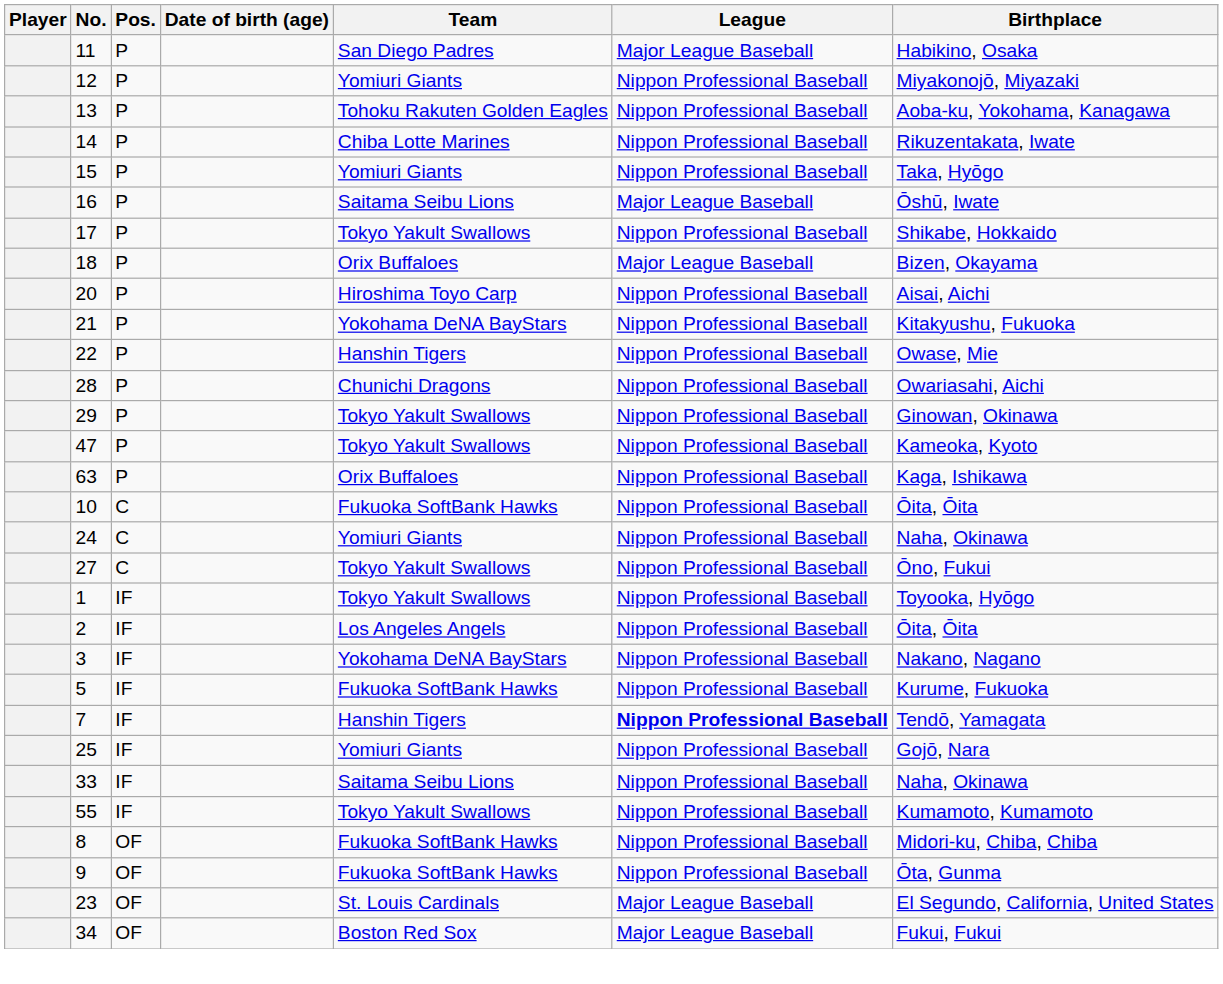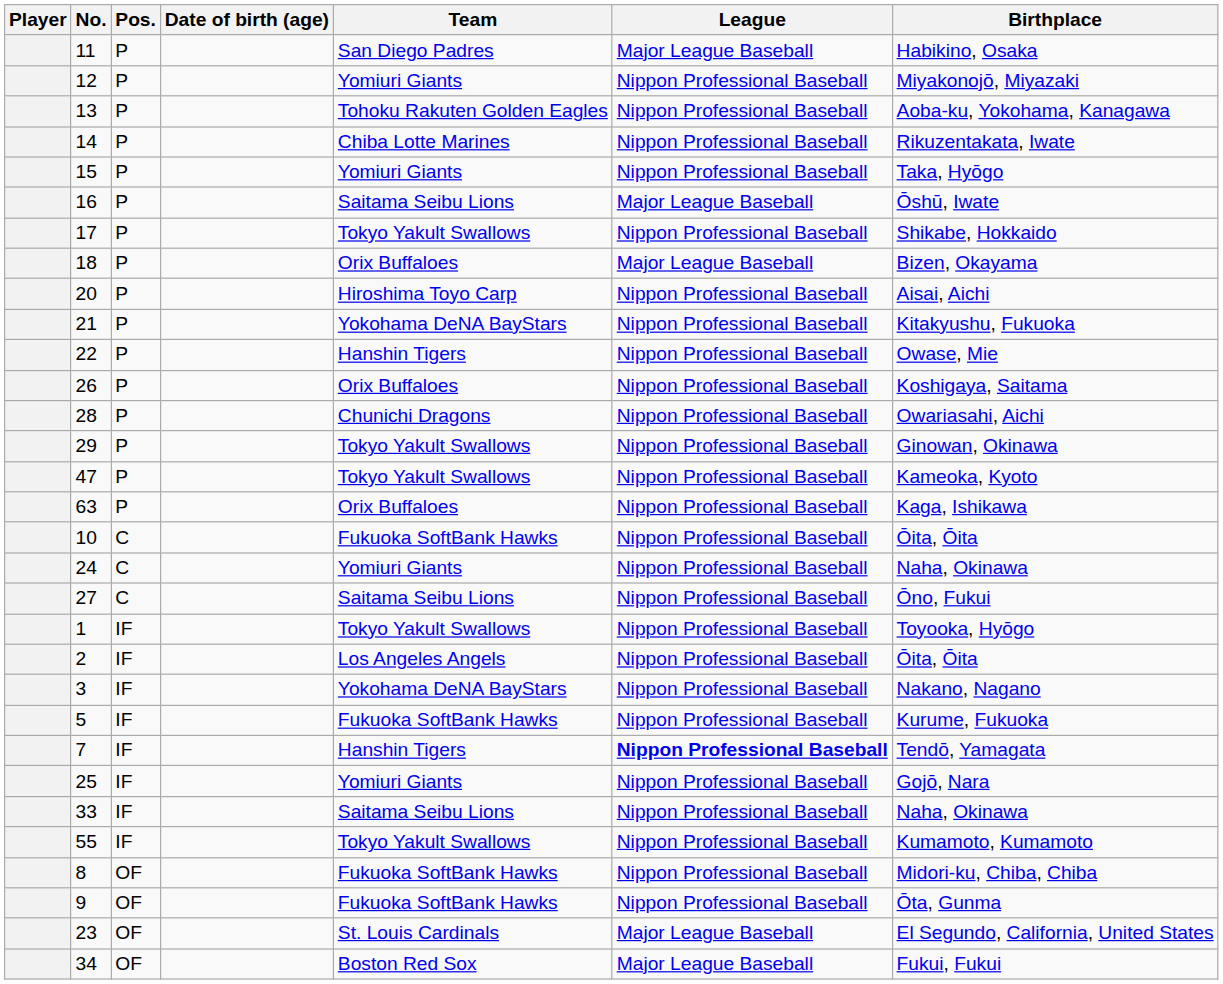+ row: 26 | P | Orix Buffaloes | Nippon Professional Baseball | Koshigaya, Saitama
27 | Team: Tokyo Yakult Swallows -> Saitama Seibu Lions
